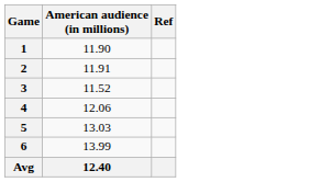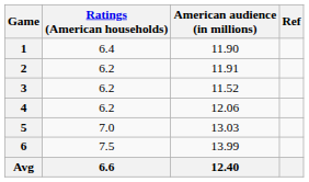+ column: Ratings (American households) | 6.4 | 6.2 | 6.2 | 6.2 | 7.0 | 7.5 | 6.6
